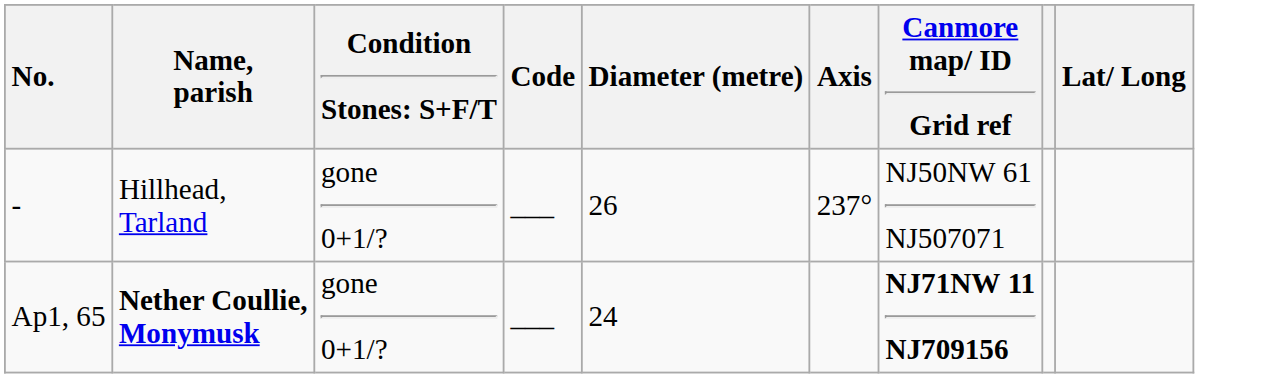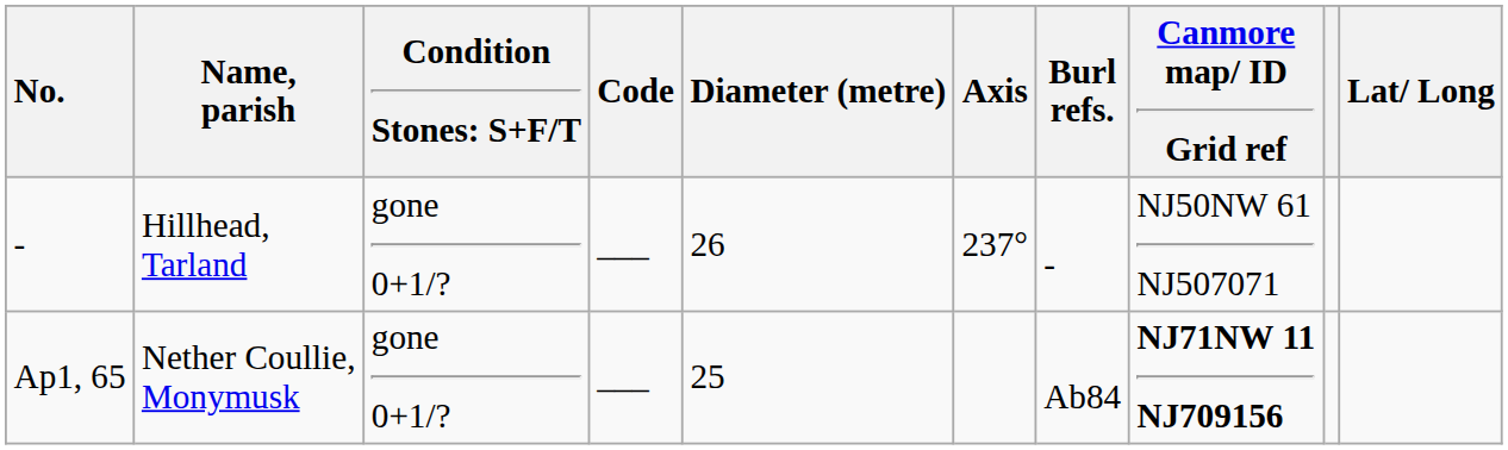+ column: Burl refs. | - | Ab84
Ap1, 65 | Name, parish: bold -> normal
Ap1, 65 | Diameter (metre): 24 -> 25
